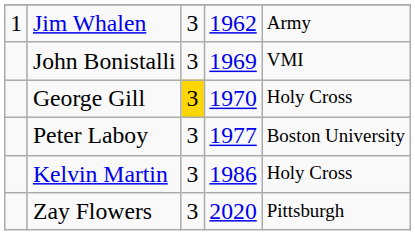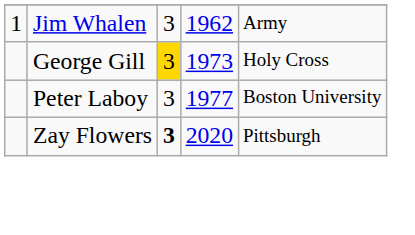- row: John Bonistalli | 3 | 1969 | VMI
George Gill | column 4: 1970 -> 1973
- row: Kelvin Martin | 3 | 1986 | Holy Cross
Zay Flowers | column 3: normal -> bold
